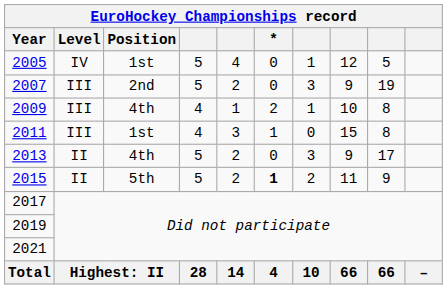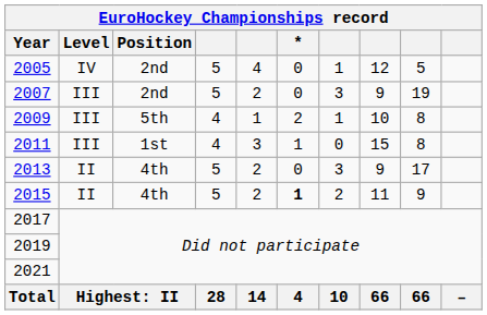2005 | Position: 1st -> 2nd
2009 | Position: 4th -> 5th
2015 | Position: 5th -> 4th
